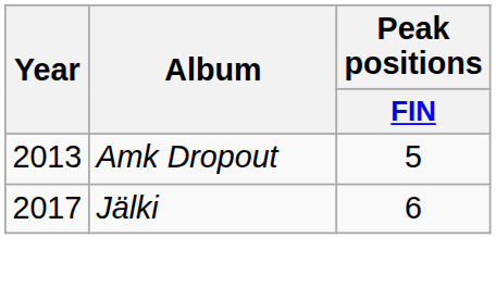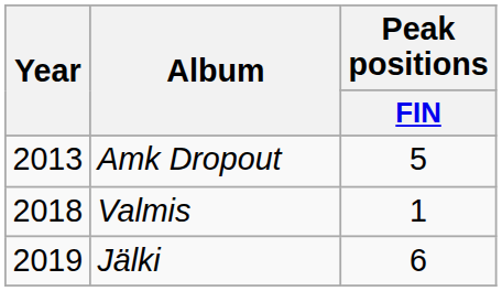+ row: 2018 | Valmis | 1
Jälki | Year: 2017 -> 2019
